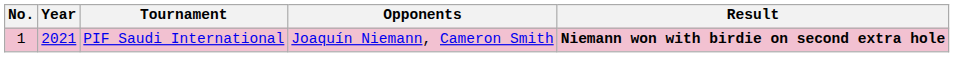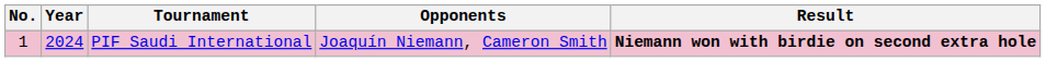PIF Saudi International | Year: 2021 -> 2024
